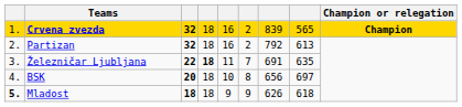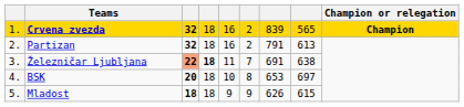Partizan | column 7: 792 -> 791
Železničar Ljubljana | column 3: no background -> lightsalmon background
Železničar Ljubljana | column 8: 635 -> 638
BSK | column 7: 656 -> 653
Mladost | column 1: bold -> normal
Mladost | column 8: 618 -> 615
